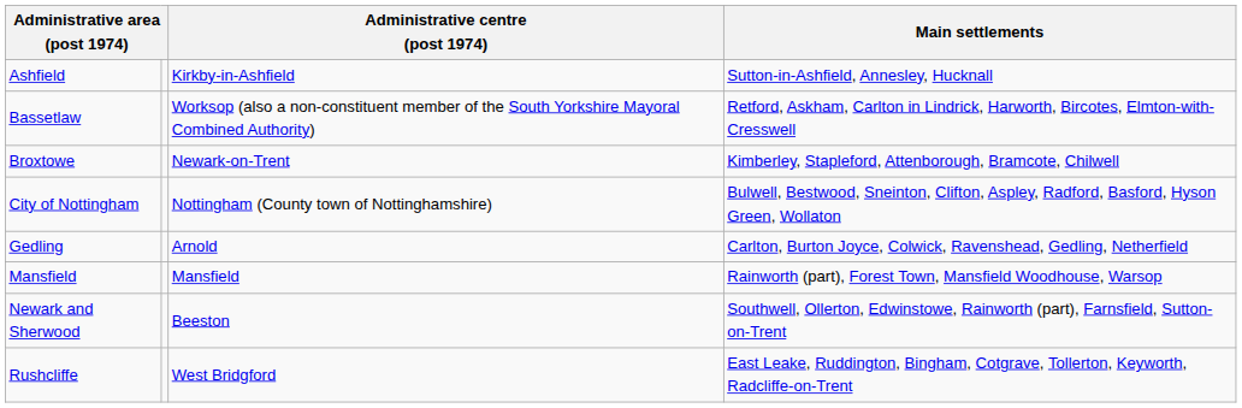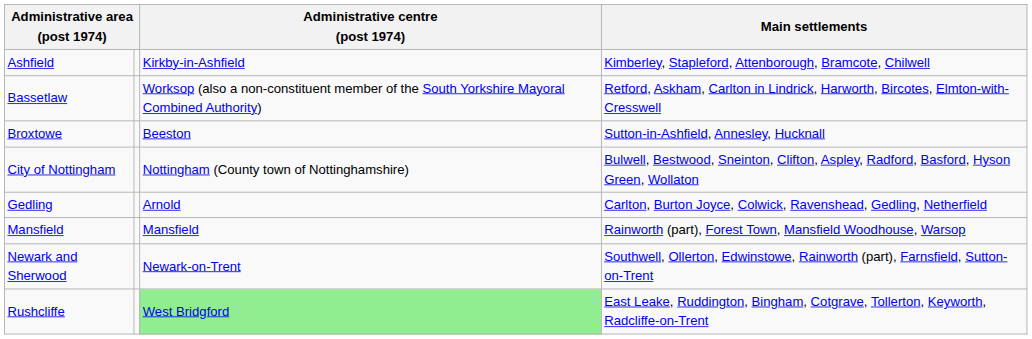Ashfield | Main settlements: Sutton-in-Ashfield, Annesley, Hucknall -> Kimberley, Stapleford, Attenborough, Bramcote, Chilwell
Broxtowe | Administrative centre (post 1974): Newark-on-Trent -> Beeston
Broxtowe | Main settlements: Kimberley, Stapleford, Attenborough, Bramcote, Chilwell -> Sutton-in-Ashfield, Annesley, Hucknall
Newark and Sherwood | Administrative centre (post 1974): Beeston -> Newark-on-Trent
Rushcliffe | Administrative centre (post 1974): no background -> lightgreen background
